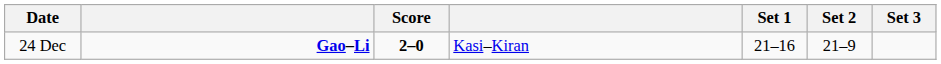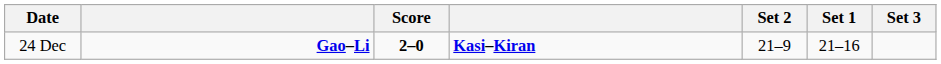columns swapped: Set 1 <-> Set 2
24 Dec | column 4: normal -> bold
